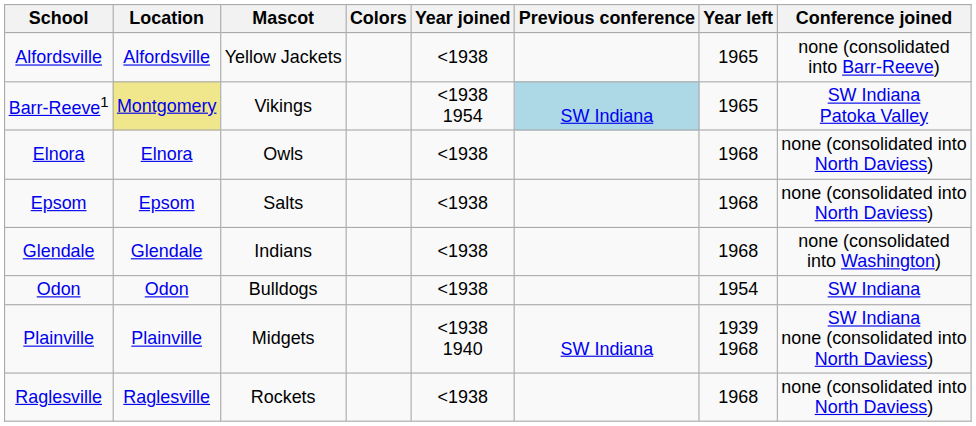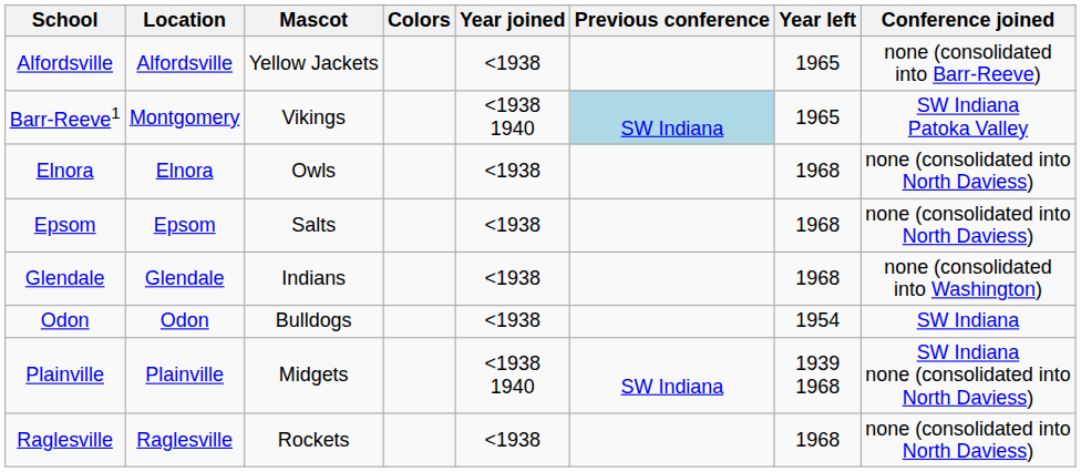Barr-Reeve1 | Location: khaki background -> no background
Barr-Reeve1 | Year joined: <1938 1954 -> <1938 1940
